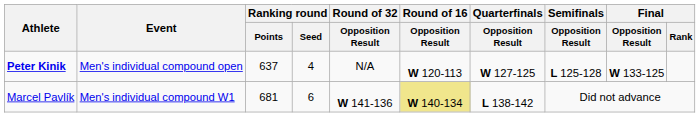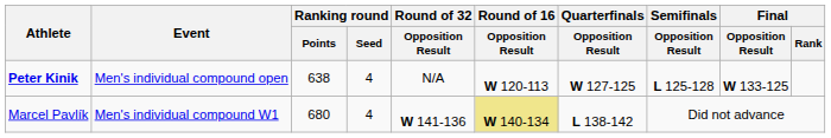Peter Kinik | Ranking round / Points: 637 -> 638
Marcel Pavlík | Ranking round / Points: 681 -> 680
Marcel Pavlík | Ranking round / Seed: 6 -> 4
